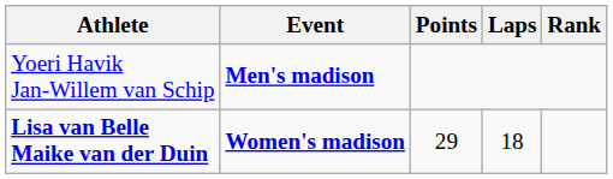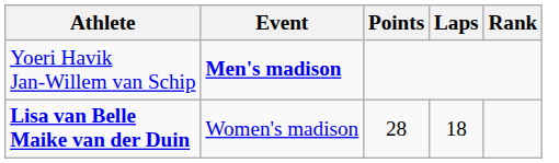Lisa van Belle Maike van der Duin | Event: bold -> normal
Lisa van Belle Maike van der Duin | Points: 29 -> 28
